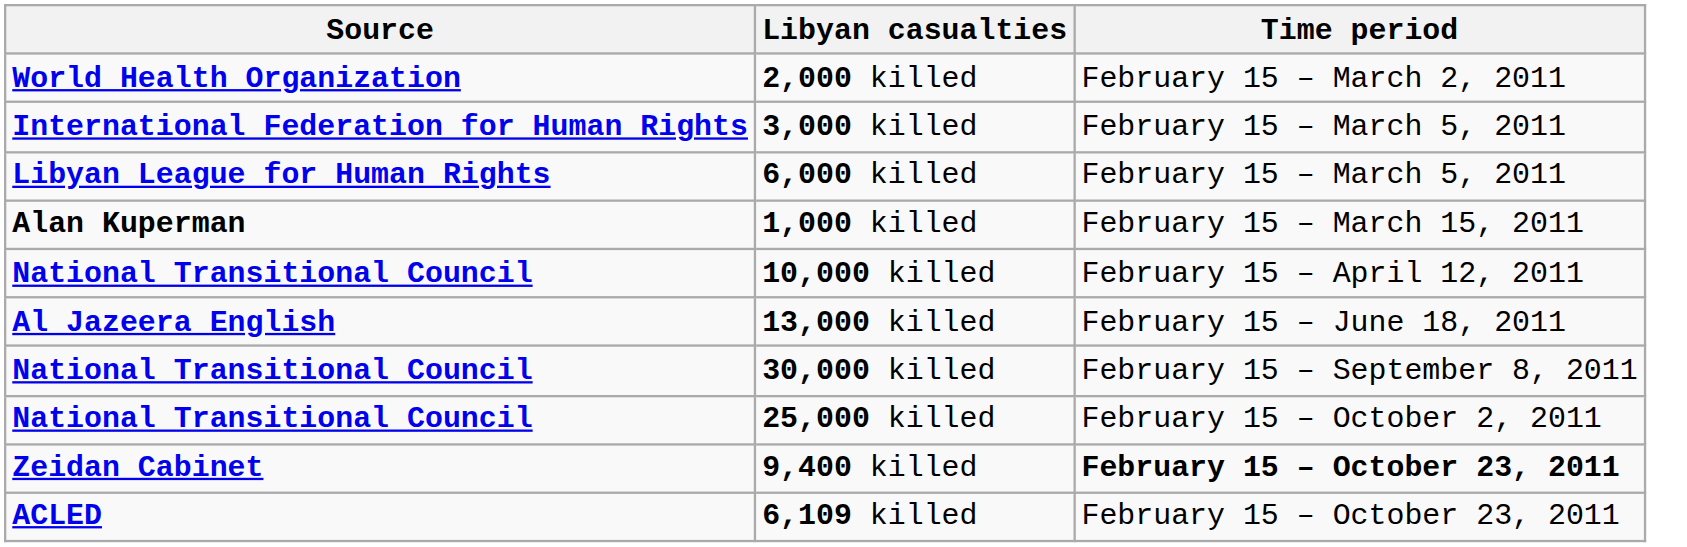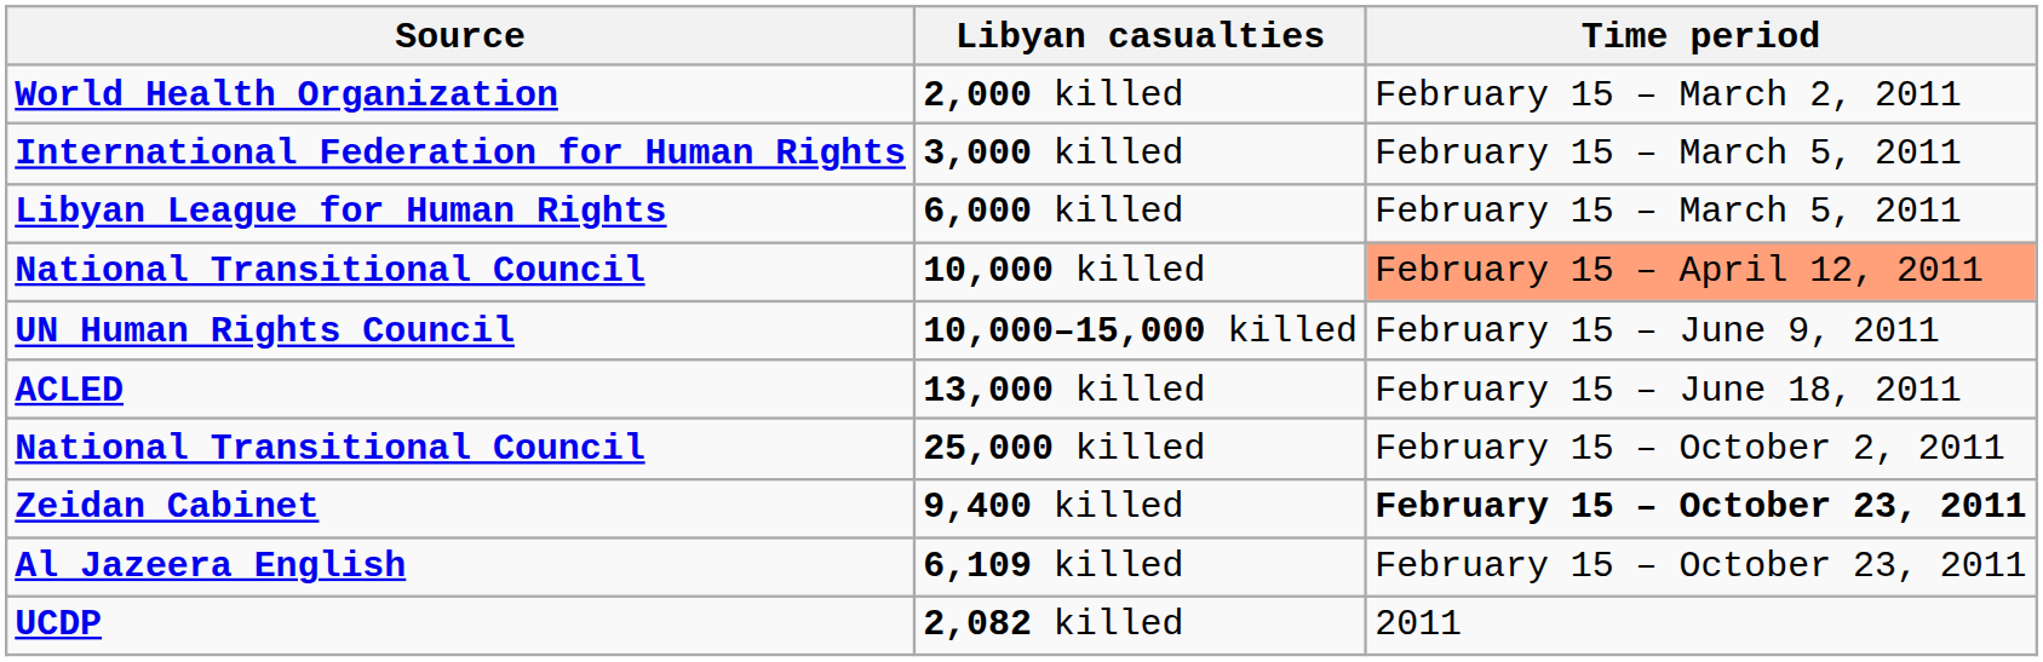- row: Alan Kuperman | 1,000 killed | February 15 – March 15, 2011
10,000 killed | Time period: no background -> lightsalmon background
+ row: UN Human Rights Council | 10,000–15,000 killed | February 15 – June 9, 2011
13,000 killed | Source: Al Jazeera English -> ACLED
- row: National Transitional Council | 30,000 killed | February 15 – September 8, 2011
6,109 killed | Source: ACLED -> Al Jazeera English
+ row: UCDP | 2,082 killed | 2011
